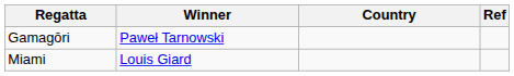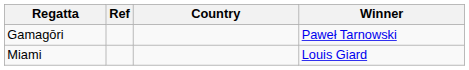columns swapped: Winner <-> Ref
